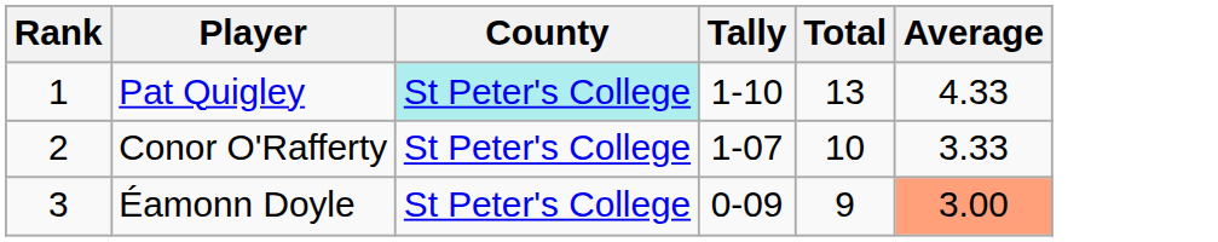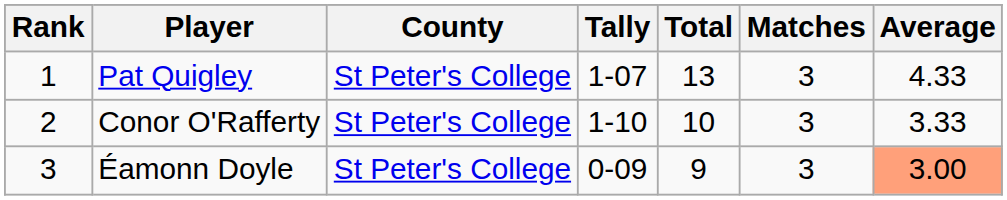+ column: Matches | 3 | 3 | 3
Pat Quigley | County: paleturquoise background -> no background
Pat Quigley | Tally: 1-10 -> 1-07
Conor O'Rafferty | Tally: 1-07 -> 1-10
